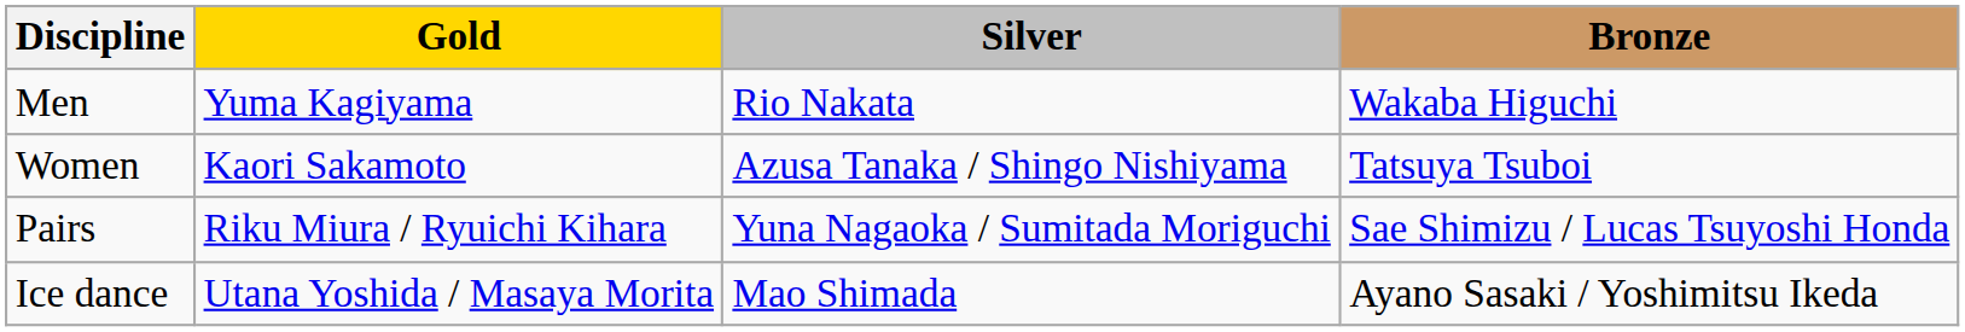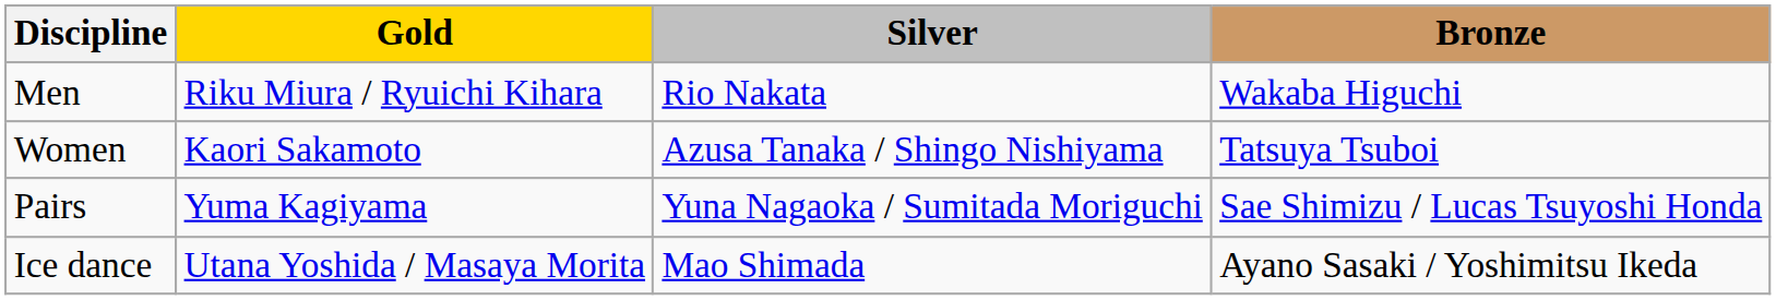Men | Gold: Yuma Kagiyama -> Riku Miura / Ryuichi Kihara
Pairs | Gold: Riku Miura / Ryuichi Kihara -> Yuma Kagiyama
